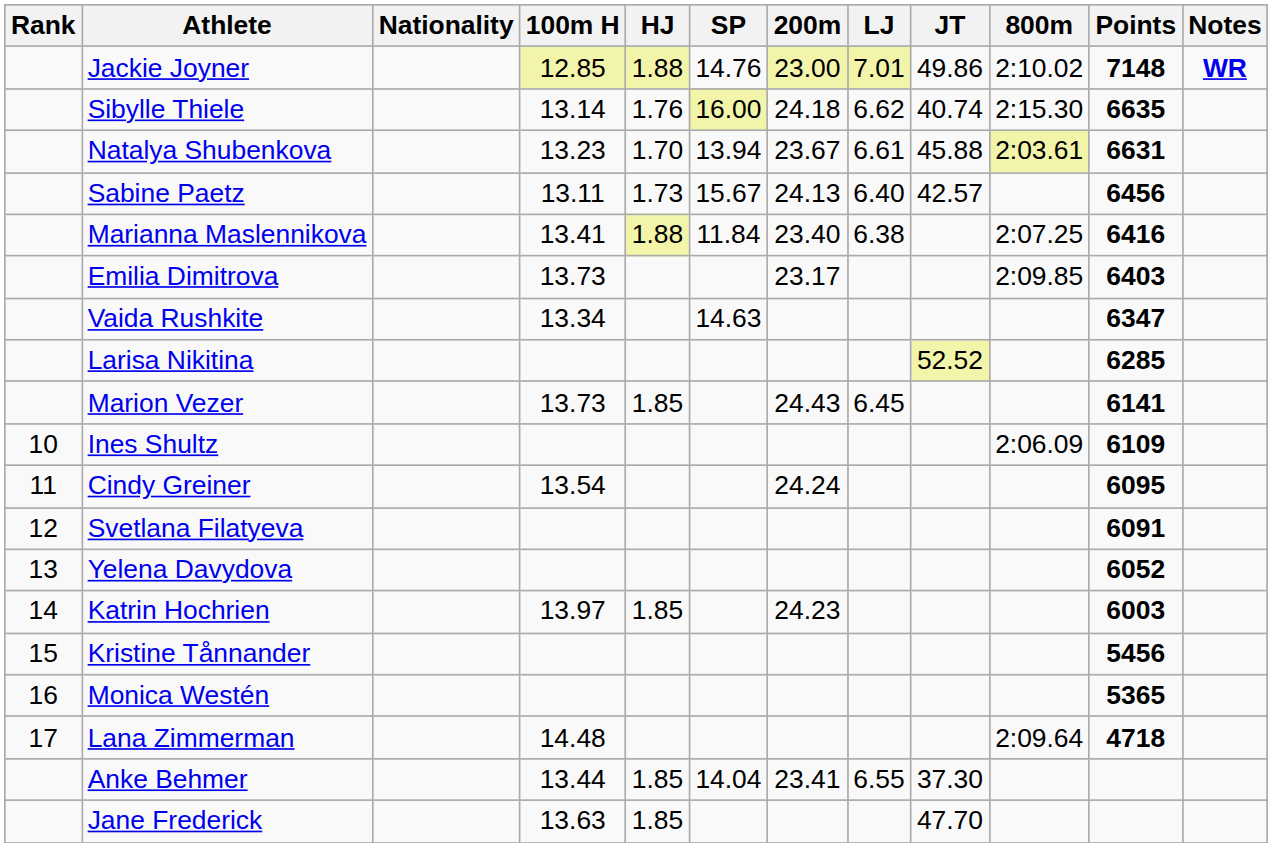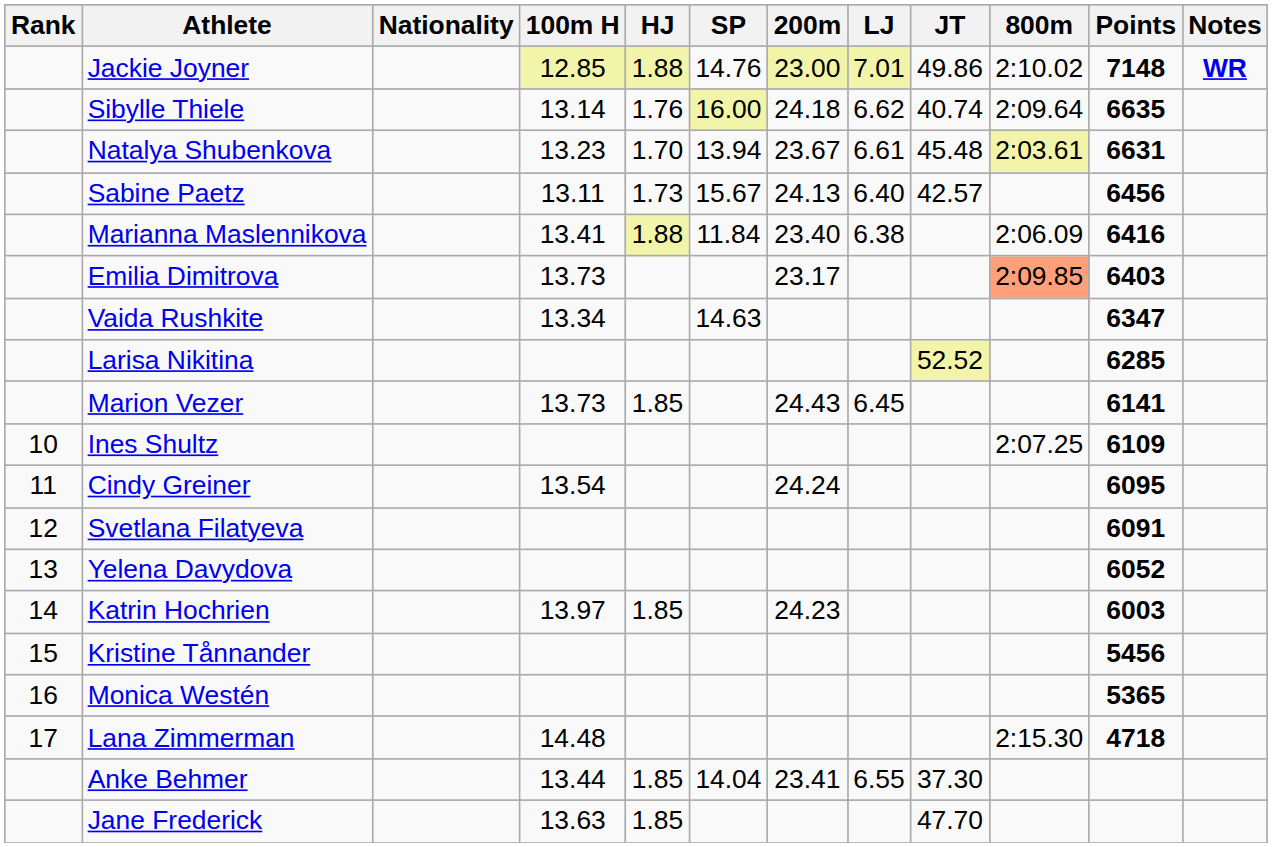Sibylle Thiele | 800m: 2:15.30 -> 2:09.64
Natalya Shubenkova | JT: 45.88 -> 45.48
Marianna Maslennikova | 800m: 2:07.25 -> 2:06.09
Emilia Dimitrova | 800m: no background -> lightsalmon background
Ines Shultz | 800m: 2:06.09 -> 2:07.25
Lana Zimmerman | 800m: 2:09.64 -> 2:15.30
